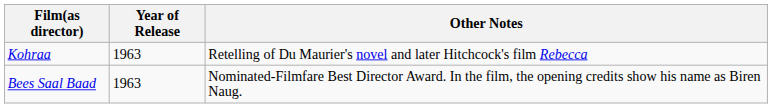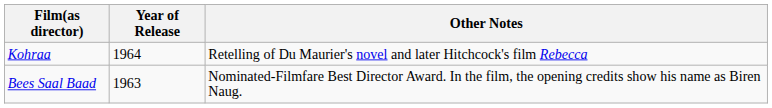Kohraa | Year of Release: 1963 -> 1964
